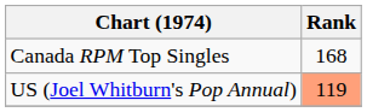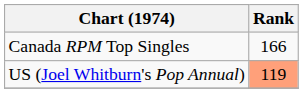Canada RPM Top Singles | Rank: 168 -> 166
